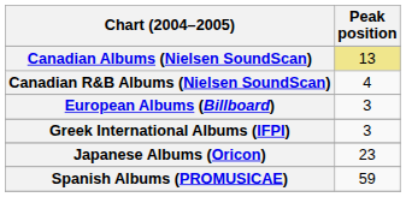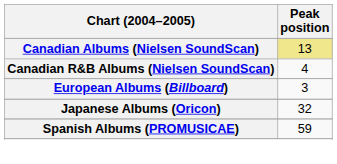- row: Greek International Albums (IFPI) | 3
Japanese Albums (Oricon) | Peak position: 23 -> 32
